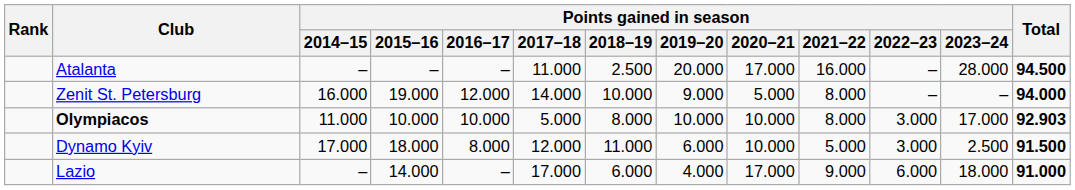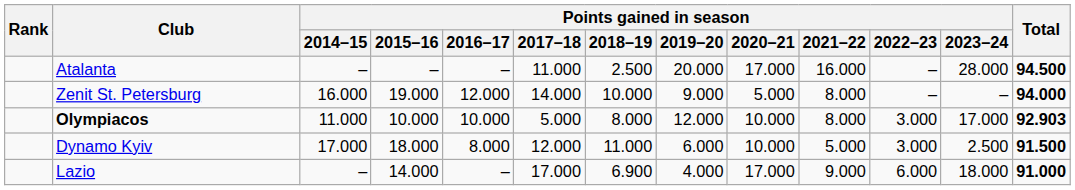Olympiacos | Points gained in season / 2019–20: 10.000 -> 12.000
Lazio | Points gained in season / 2018–19: 6.000 -> 6.900
